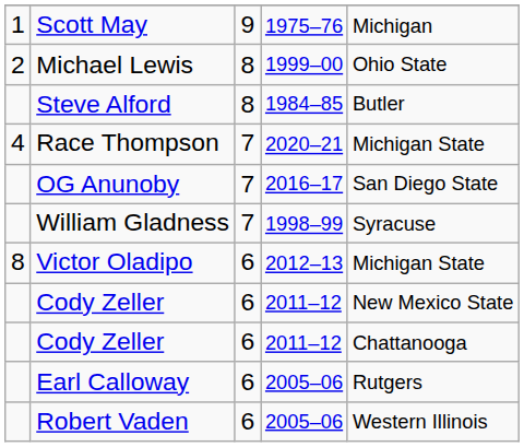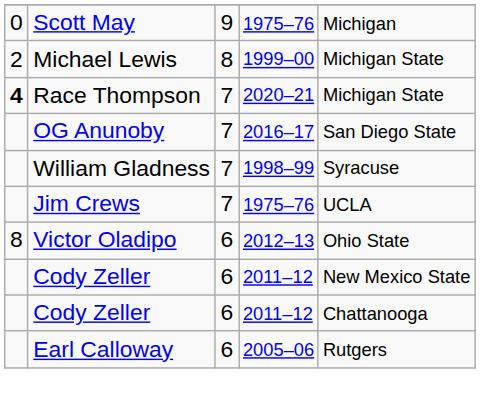Scott May | column 1: 1 -> 0
Michael Lewis | column 5: Ohio State -> Michigan State
- row: Steve Alford | 8 | 1984–85 | Butler
Race Thompson | column 1: normal -> bold
+ row: Jim Crews | 7 | 1975–76 | UCLA
Victor Oladipo | column 5: Michigan State -> Ohio State
- row: Robert Vaden | 6 | 2005–06 | Western Illinois
